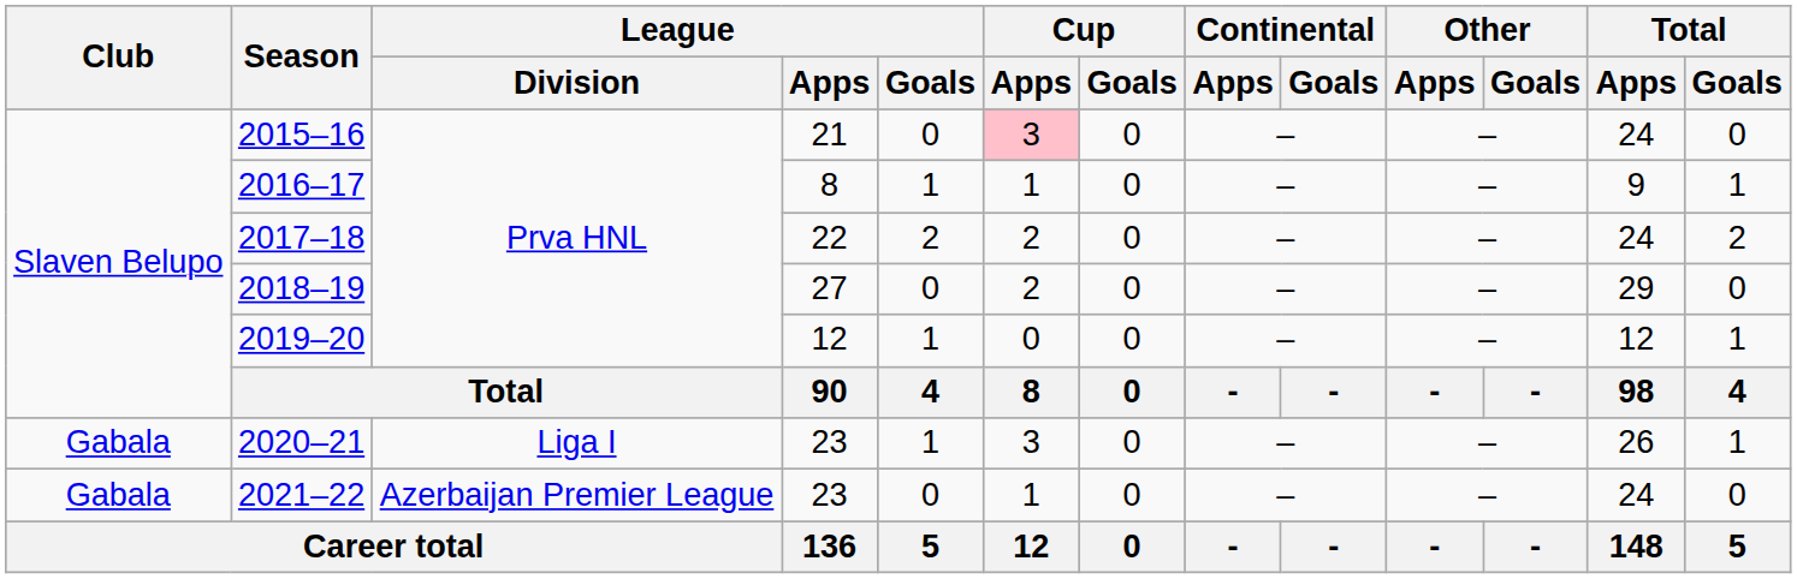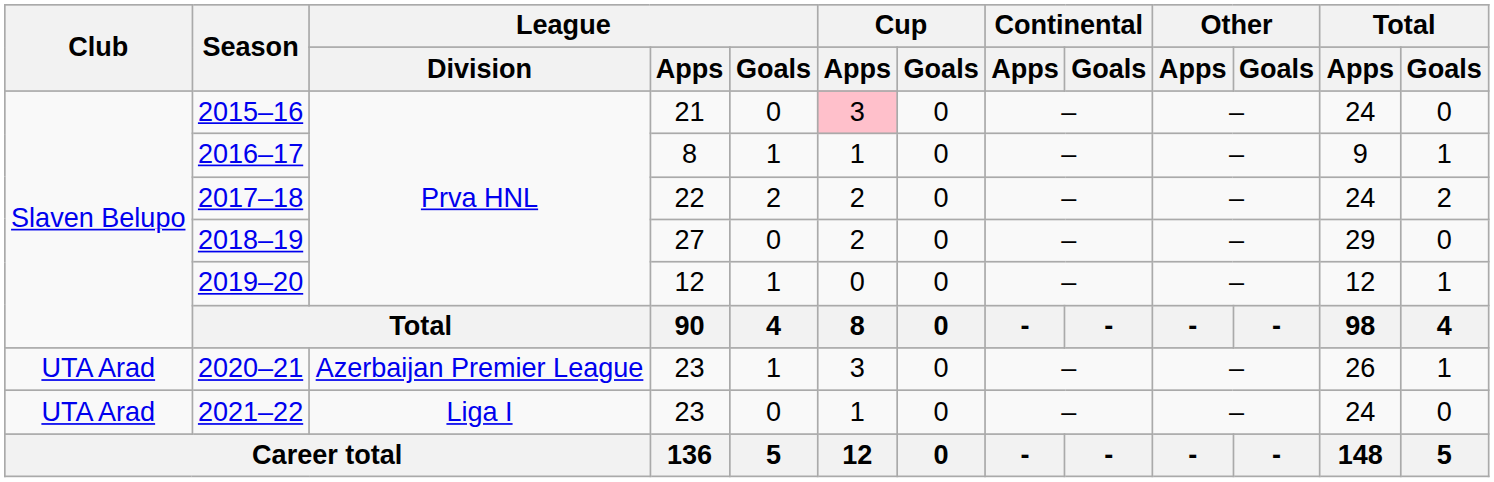2020–21 | Club: Gabala -> UTA Arad
2020–21 | League / Division: Liga I -> Azerbaijan Premier League
2021–22 | Club: Gabala -> UTA Arad
2021–22 | League / Division: Azerbaijan Premier League -> Liga I
